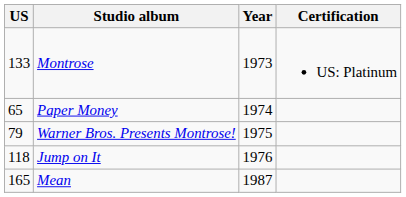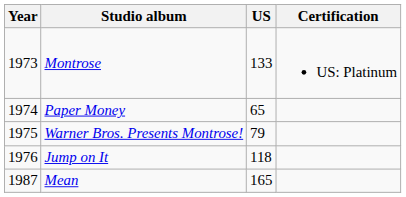columns swapped: Year <-> US
